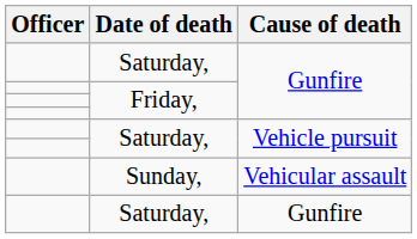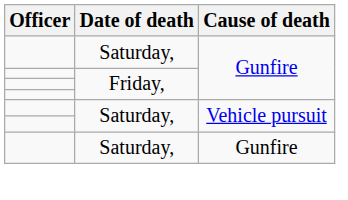- row: Sunday, | Vehicular assault
